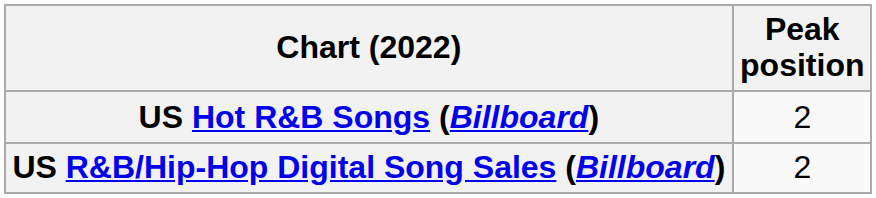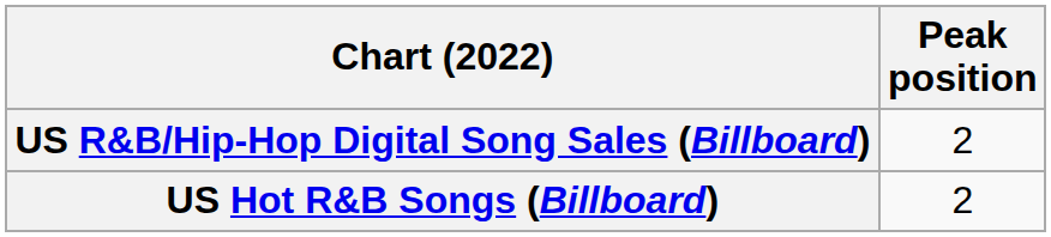rows swapped: US Hot R&B Songs (Billboard) <-> US R&B/Hip-Hop Digital Song Sales (Billboard)
